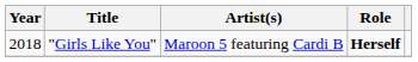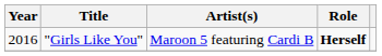"Girls Like You" | Year: 2018 -> 2016
